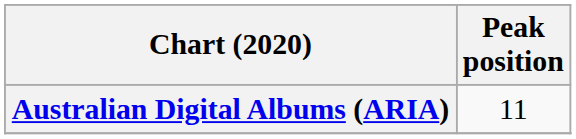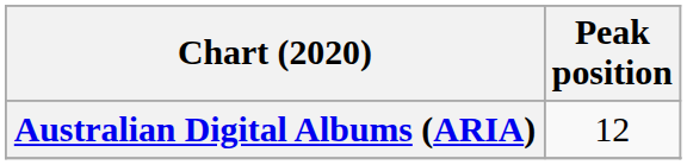Australian Digital Albums (ARIA) | Peak position: 11 -> 12
